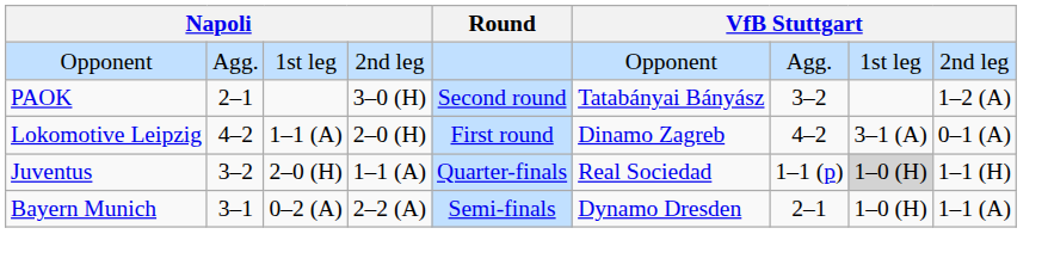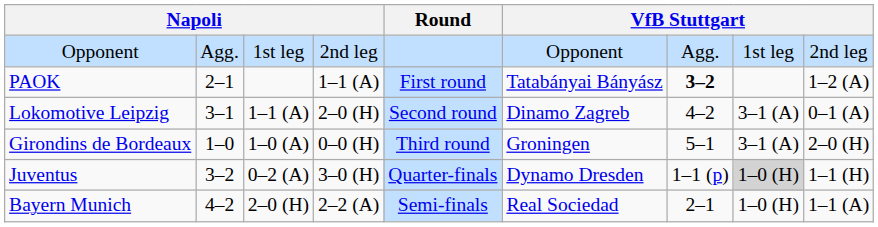PAOK | column 4: 3–0 (H) -> 1–1 (A)
PAOK | Round: Second round -> First round
PAOK | column 7: normal -> bold
Lokomotive Leipzig | column 2: 4–2 -> 3–1
Lokomotive Leipzig | Round: First round -> Second round
+ row: Girondins de Bordeaux | 1–0 | 1–0 (A) | 0–0 (H) | Third round | Groningen | 5–1 | 3–1 (A) | 2–0 (H)
Juventus | column 3: 2–0 (H) -> 0–2 (A)
Juventus | column 4: 1–1 (A) -> 3–0 (H)
Juventus | column 6: Real Sociedad -> Dynamo Dresden
Bayern Munich | column 2: 3–1 -> 4–2
Bayern Munich | column 3: 0–2 (A) -> 2–0 (H)
Bayern Munich | column 6: Dynamo Dresden -> Real Sociedad
